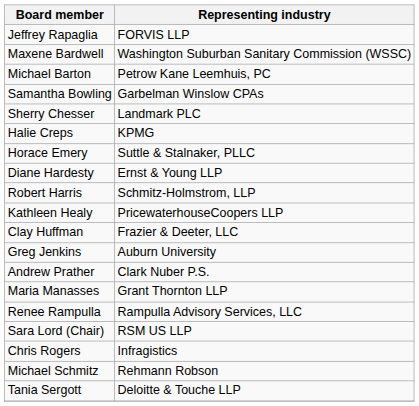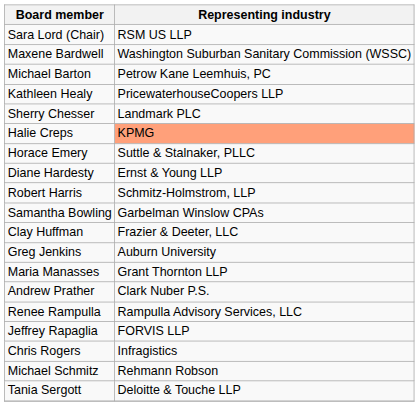rows swapped: Sara Lord (Chair) <-> Jeffrey Rapaglia
rows swapped: Samantha Bowling <-> Kathleen Healy
Halie Creps | Representing industry: no background -> lightsalmon background
rows swapped: Maria Manasses <-> Andrew Prather
